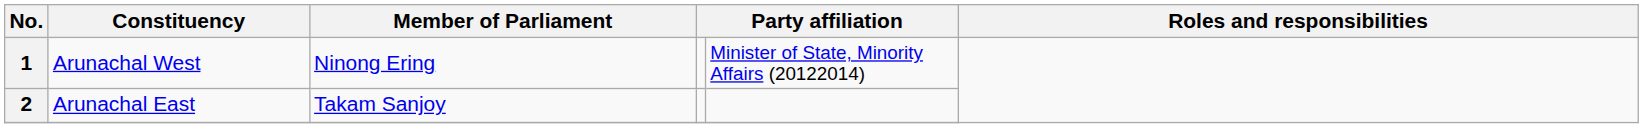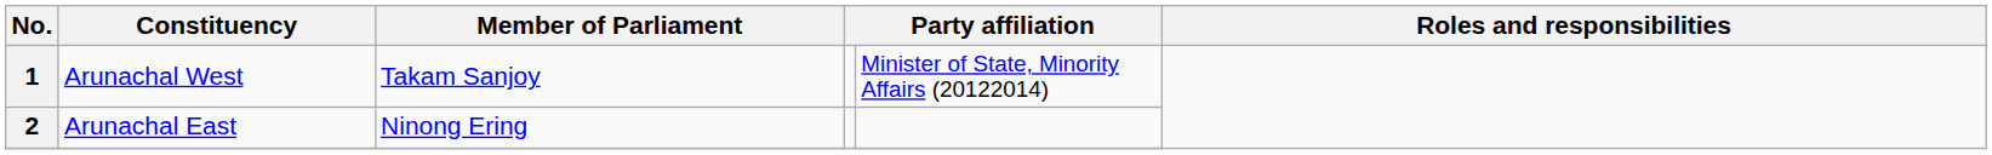1 | Member of Parliament: Ninong Ering -> Takam Sanjoy
2 | Member of Parliament: Takam Sanjoy -> Ninong Ering
